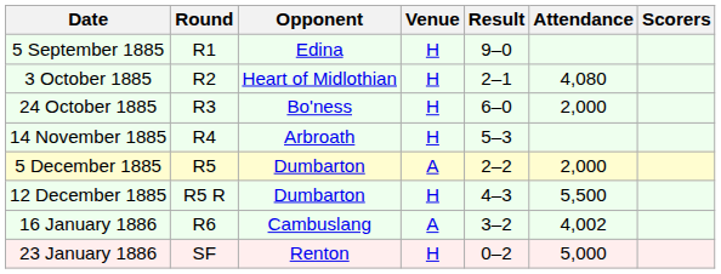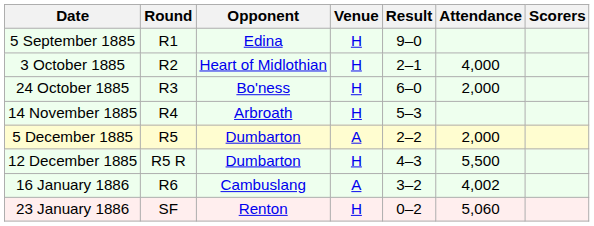3 October 1885 | Attendance: 4,080 -> 4,000
23 January 1886 | Attendance: 5,000 -> 5,060
